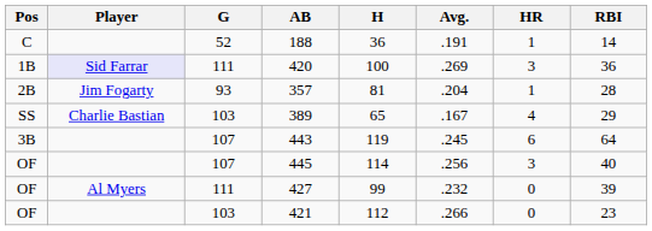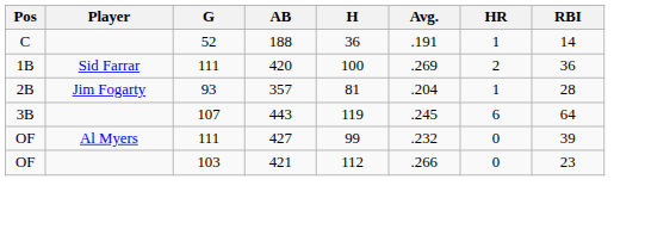420 | Player: lavender background -> no background
420 | HR: 3 -> 2
- row: SS | Charlie Bastian | 103 | 389 | 65 | .167 | 4 | 29
- row: OF | 107 | 445 | 114 | .256 | 3 | 40
